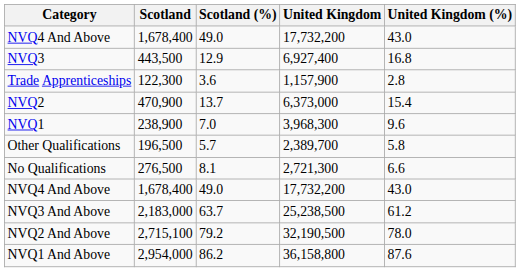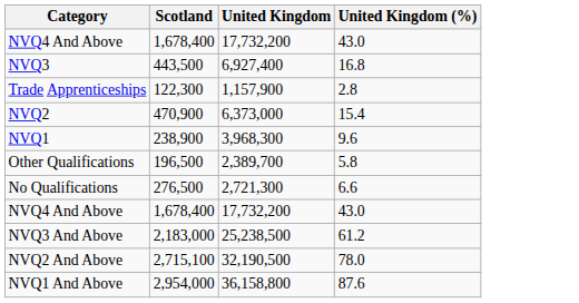- column: Scotland (%) | 49.0 | 12.9 | 3.6 | 13.7 | 7.0 | 5.7 | 8.1 | 49.0 | 63.7 | 79.2 | 86.2
